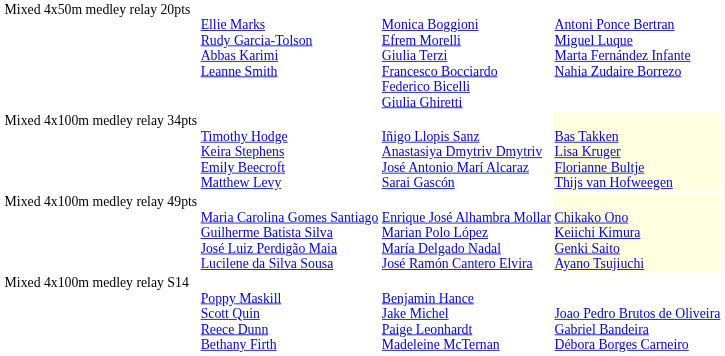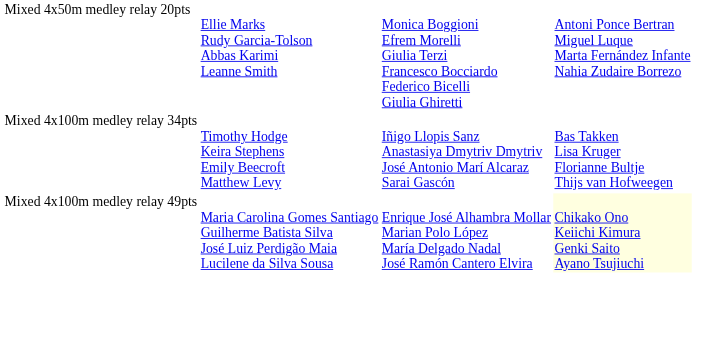Mixed 4x100m medley relay 34pts | column 4: lightyellow background -> no background
- row: Mixed 4x100m medley relay S14 | Poppy Maskill Scott Quin Reece Dunn Bethany Firth | Benjamin Hance Jake Michel Paige Leonhardt Madeleine McTernan | Joao Pedro Brutos de Oliveira Gabriel Bandeira Débora Borges Carneiro
